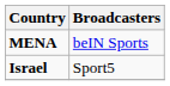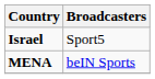rows swapped: MENA <-> Israel
